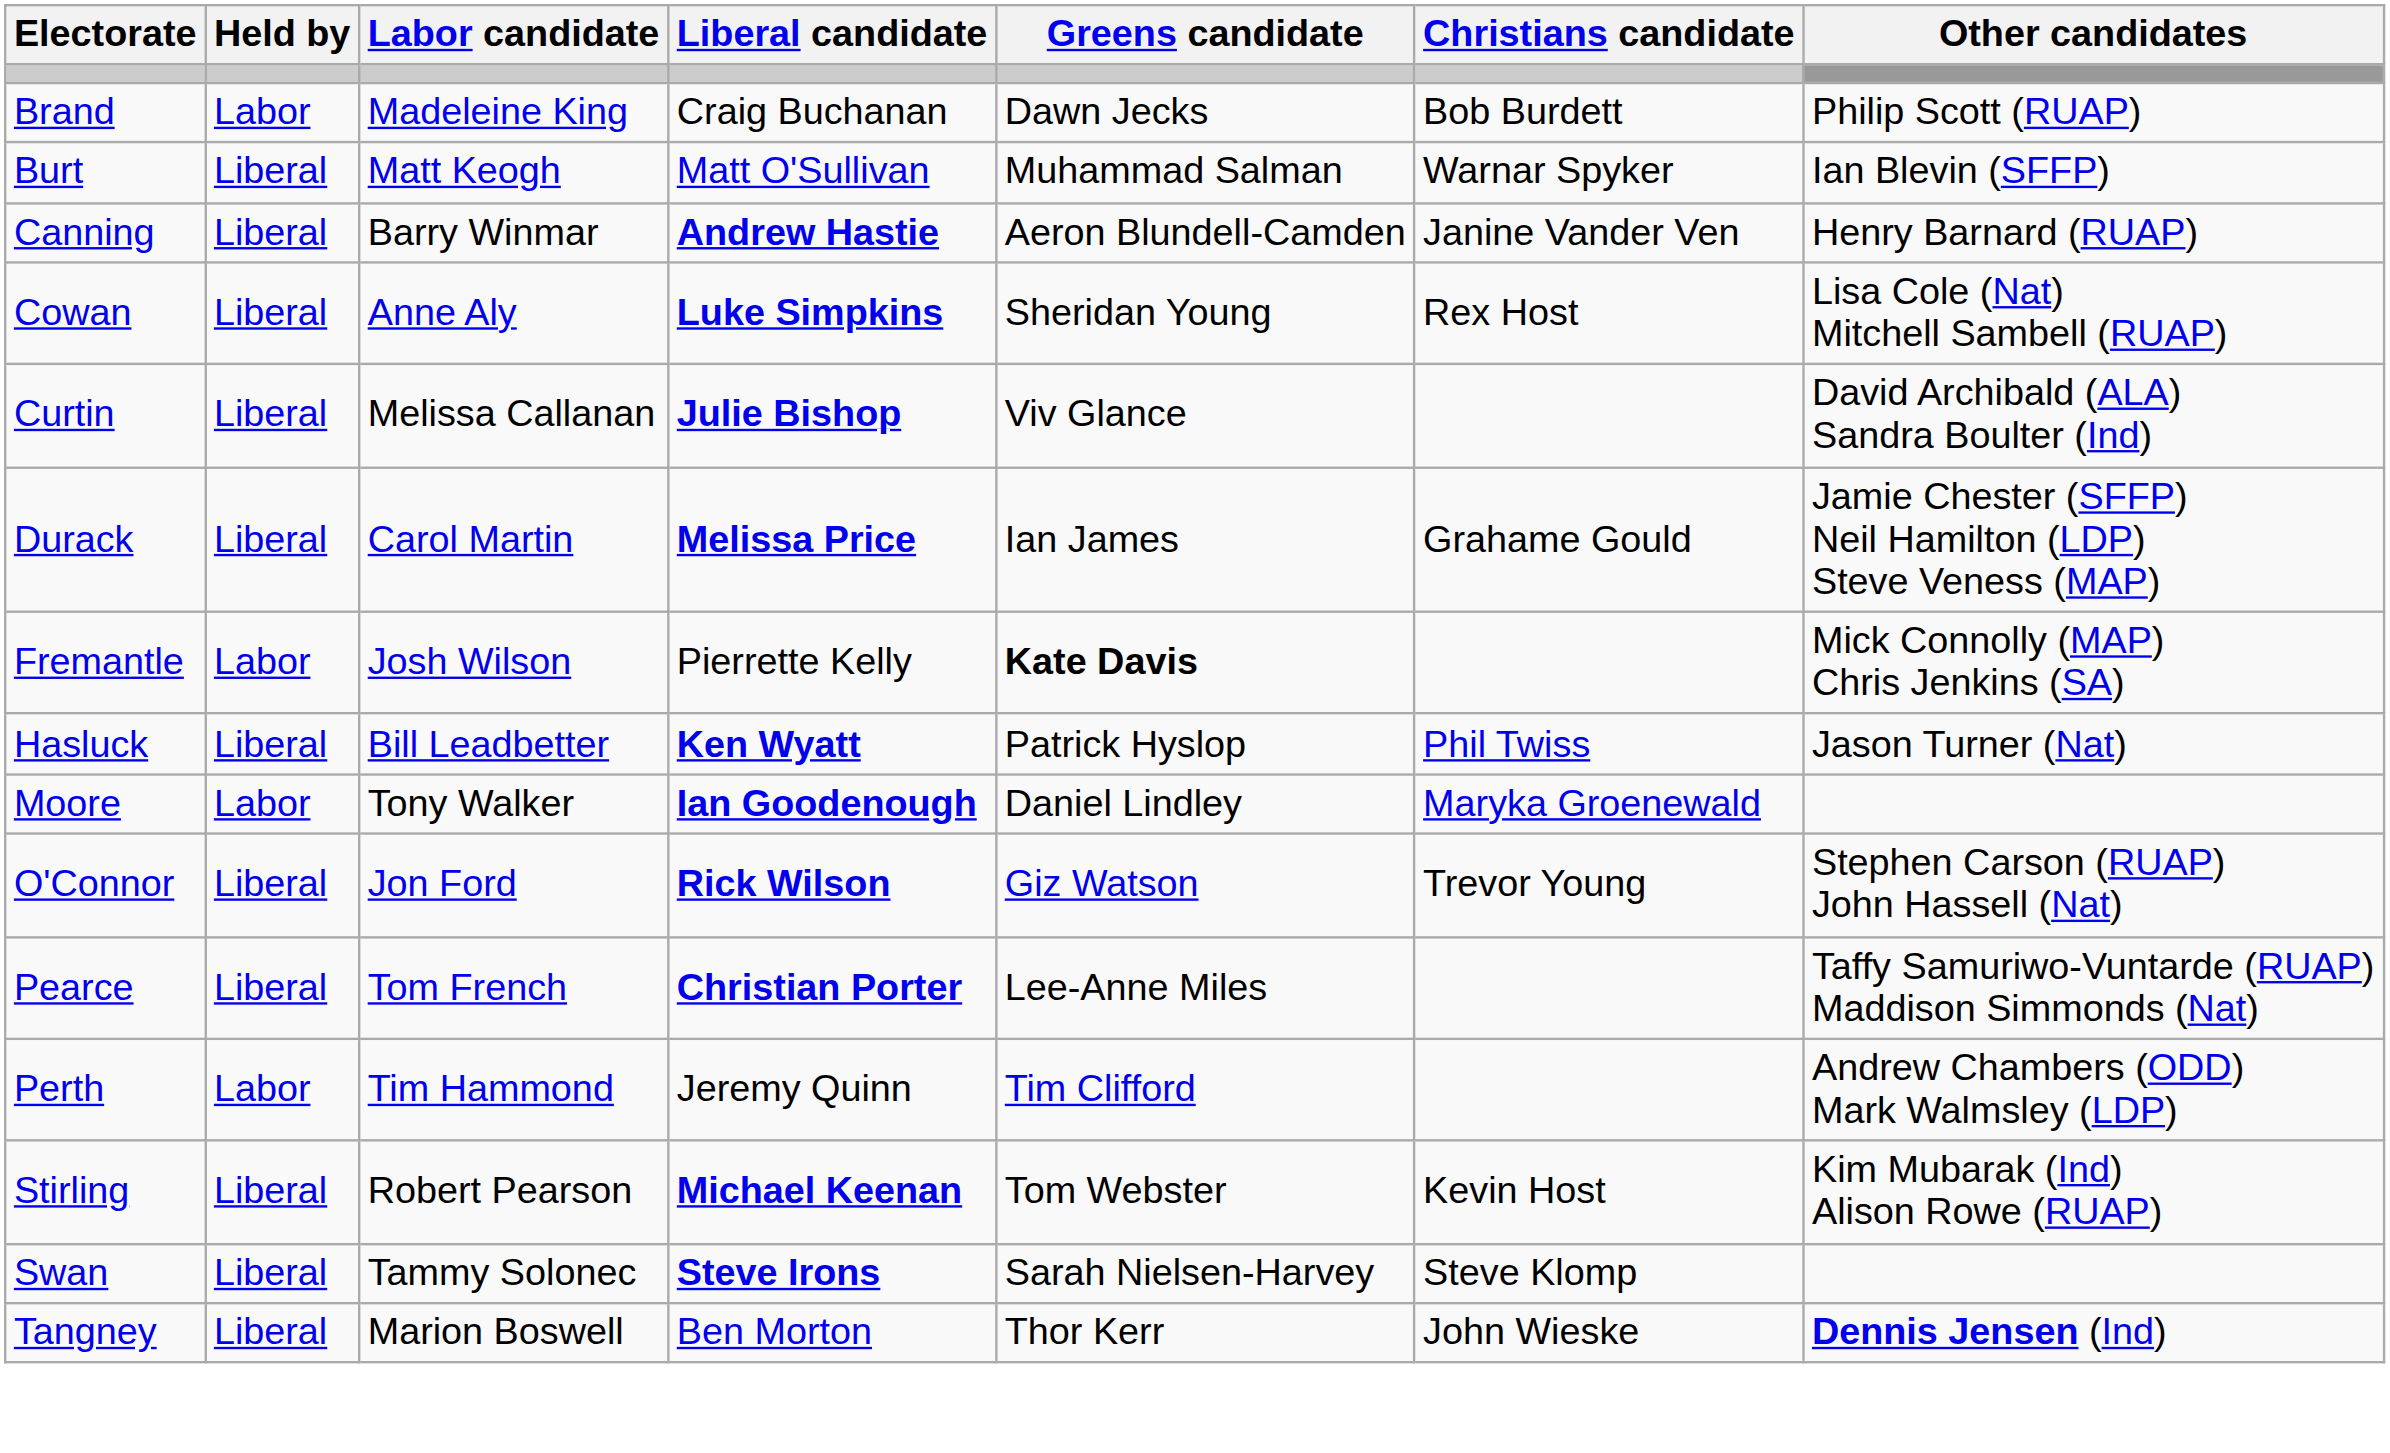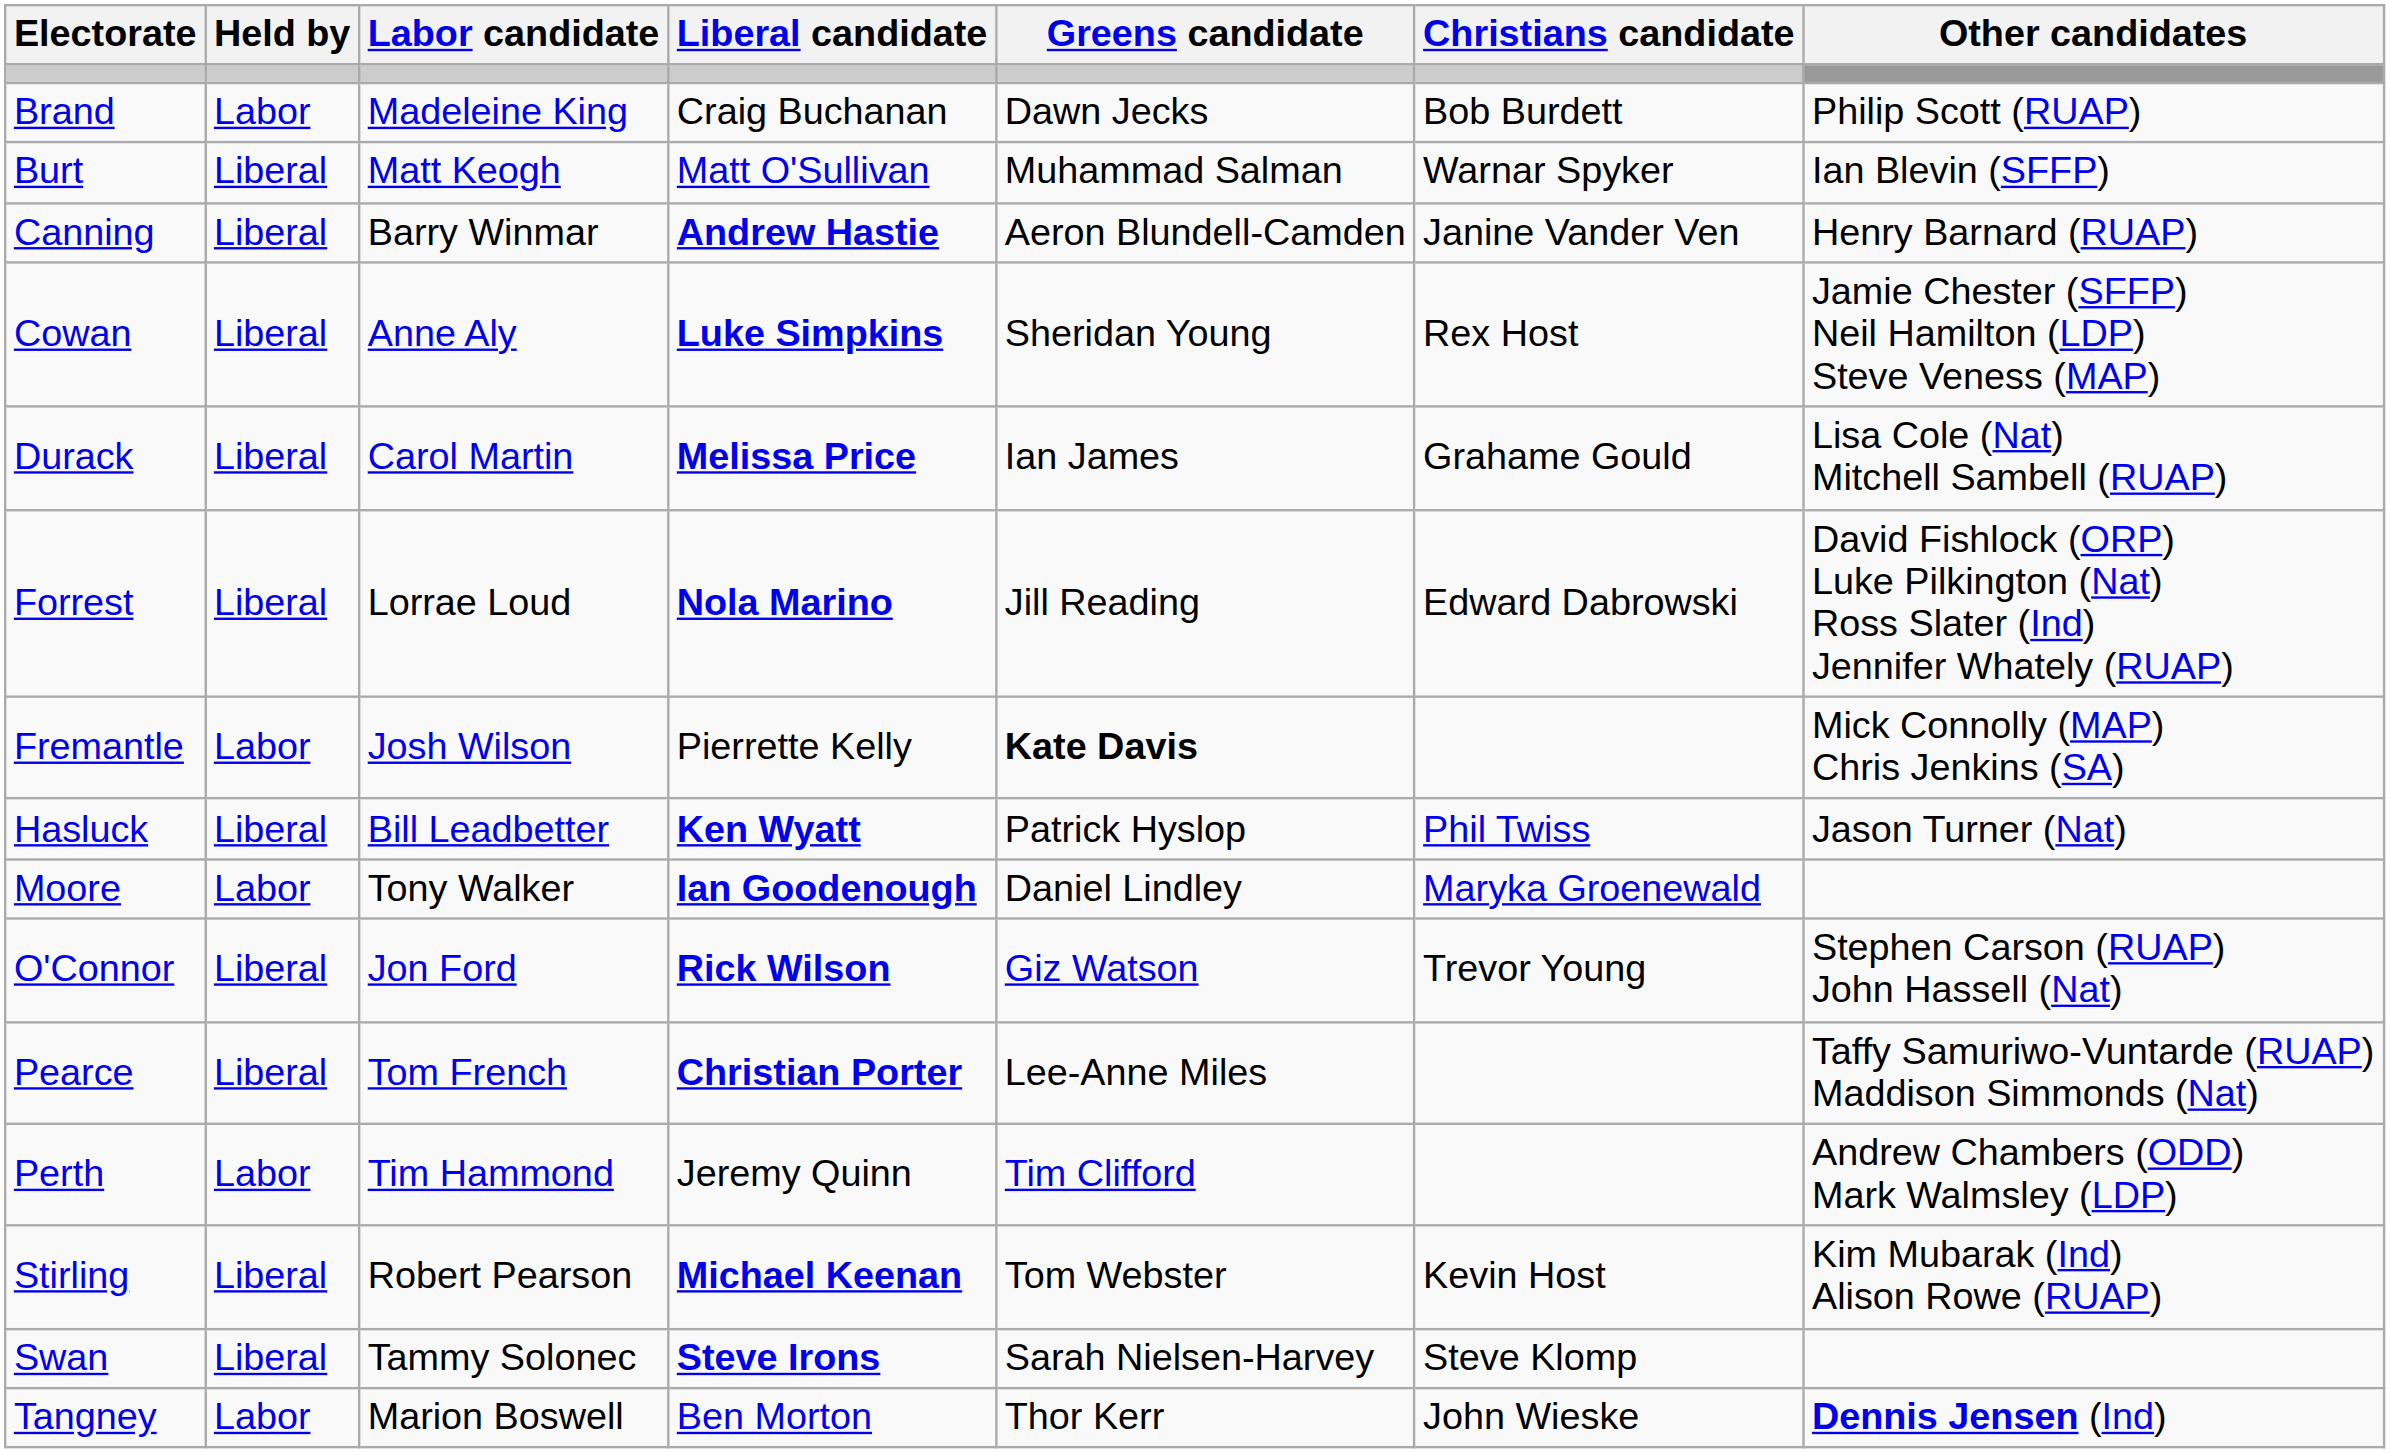Cowan | Other candidates: Lisa Cole (Nat) Mitchell Sambell (RUAP) -> Jamie Chester (SFFP) Neil Hamilton (LDP) Steve Veness (MAP)
- row: Curtin | Liberal | Melissa Callanan | Julie Bishop | Viv Glance | David Archibald (ALA) Sandra Boulter (Ind)
Durack | Other candidates: Jamie Chester (SFFP) Neil Hamilton (LDP) Steve Veness (MAP) -> Lisa Cole (Nat) Mitchell Sambell (RUAP)
+ row: Forrest | Liberal | Lorrae Loud | Nola Marino | Jill Reading | Edward Dabrowski | David Fishlock (ORP) Luke Pilkington (Nat) Ross Slater (Ind) Jennifer Whately (RUAP)
Tangney | Held by: Liberal -> Labor
